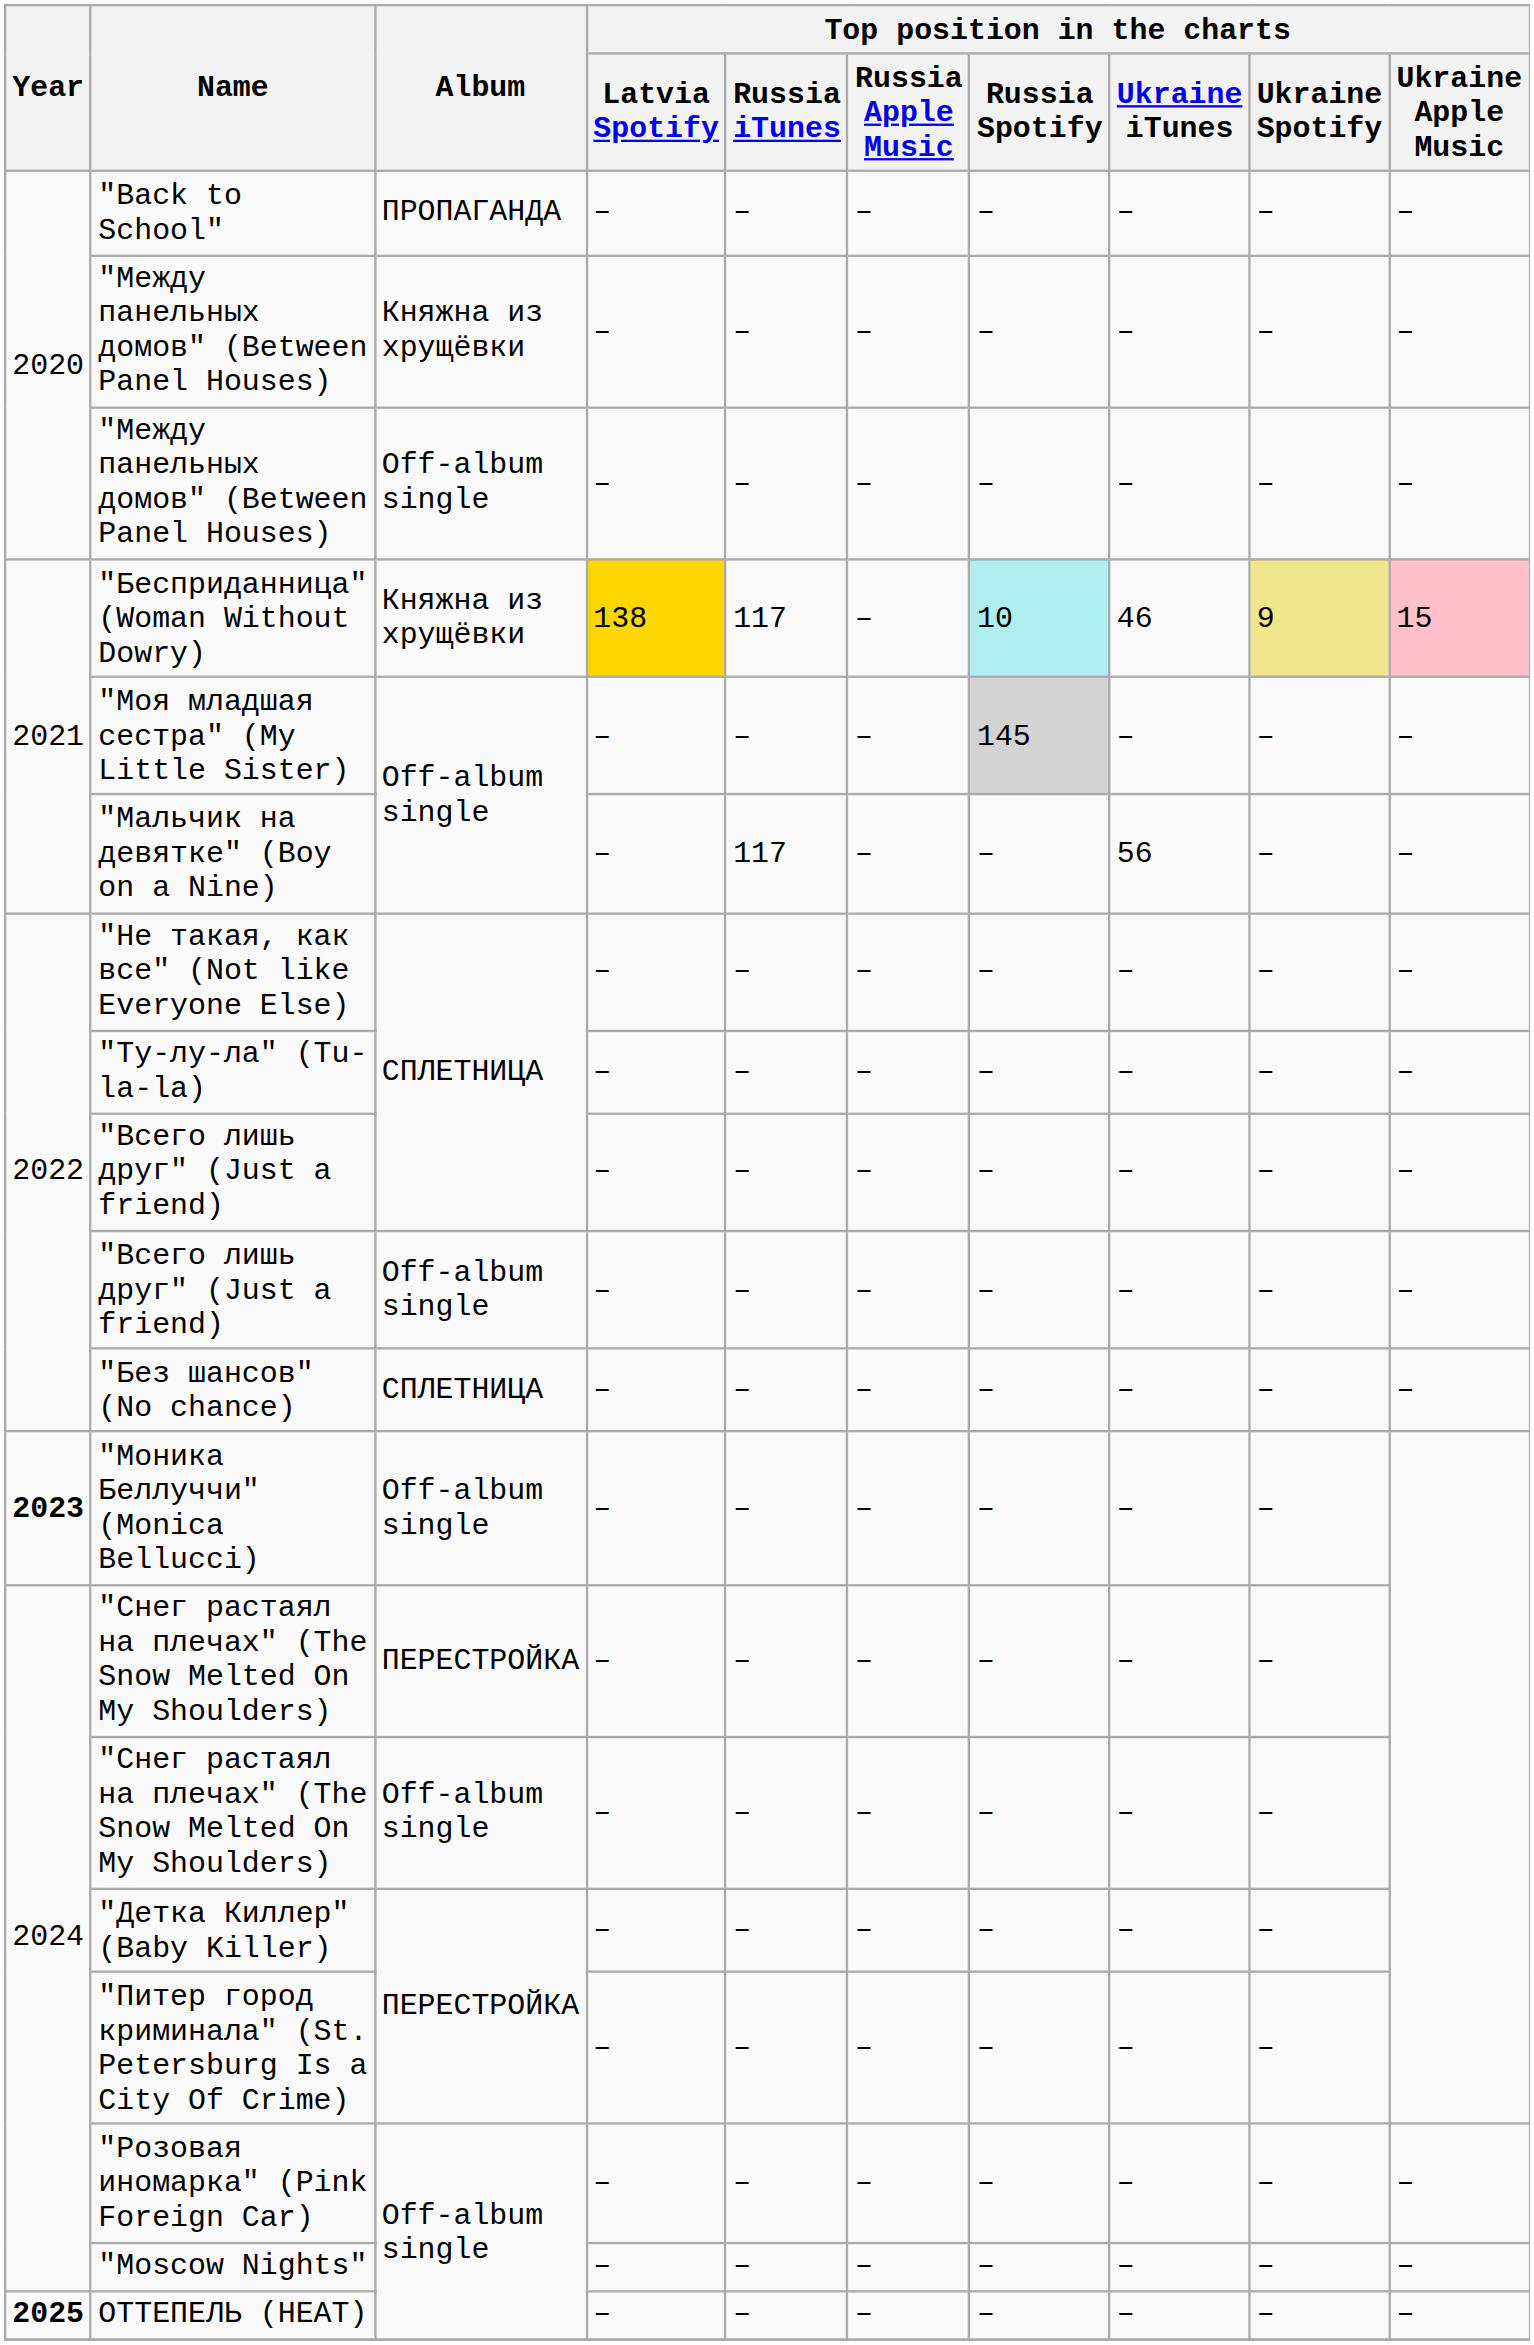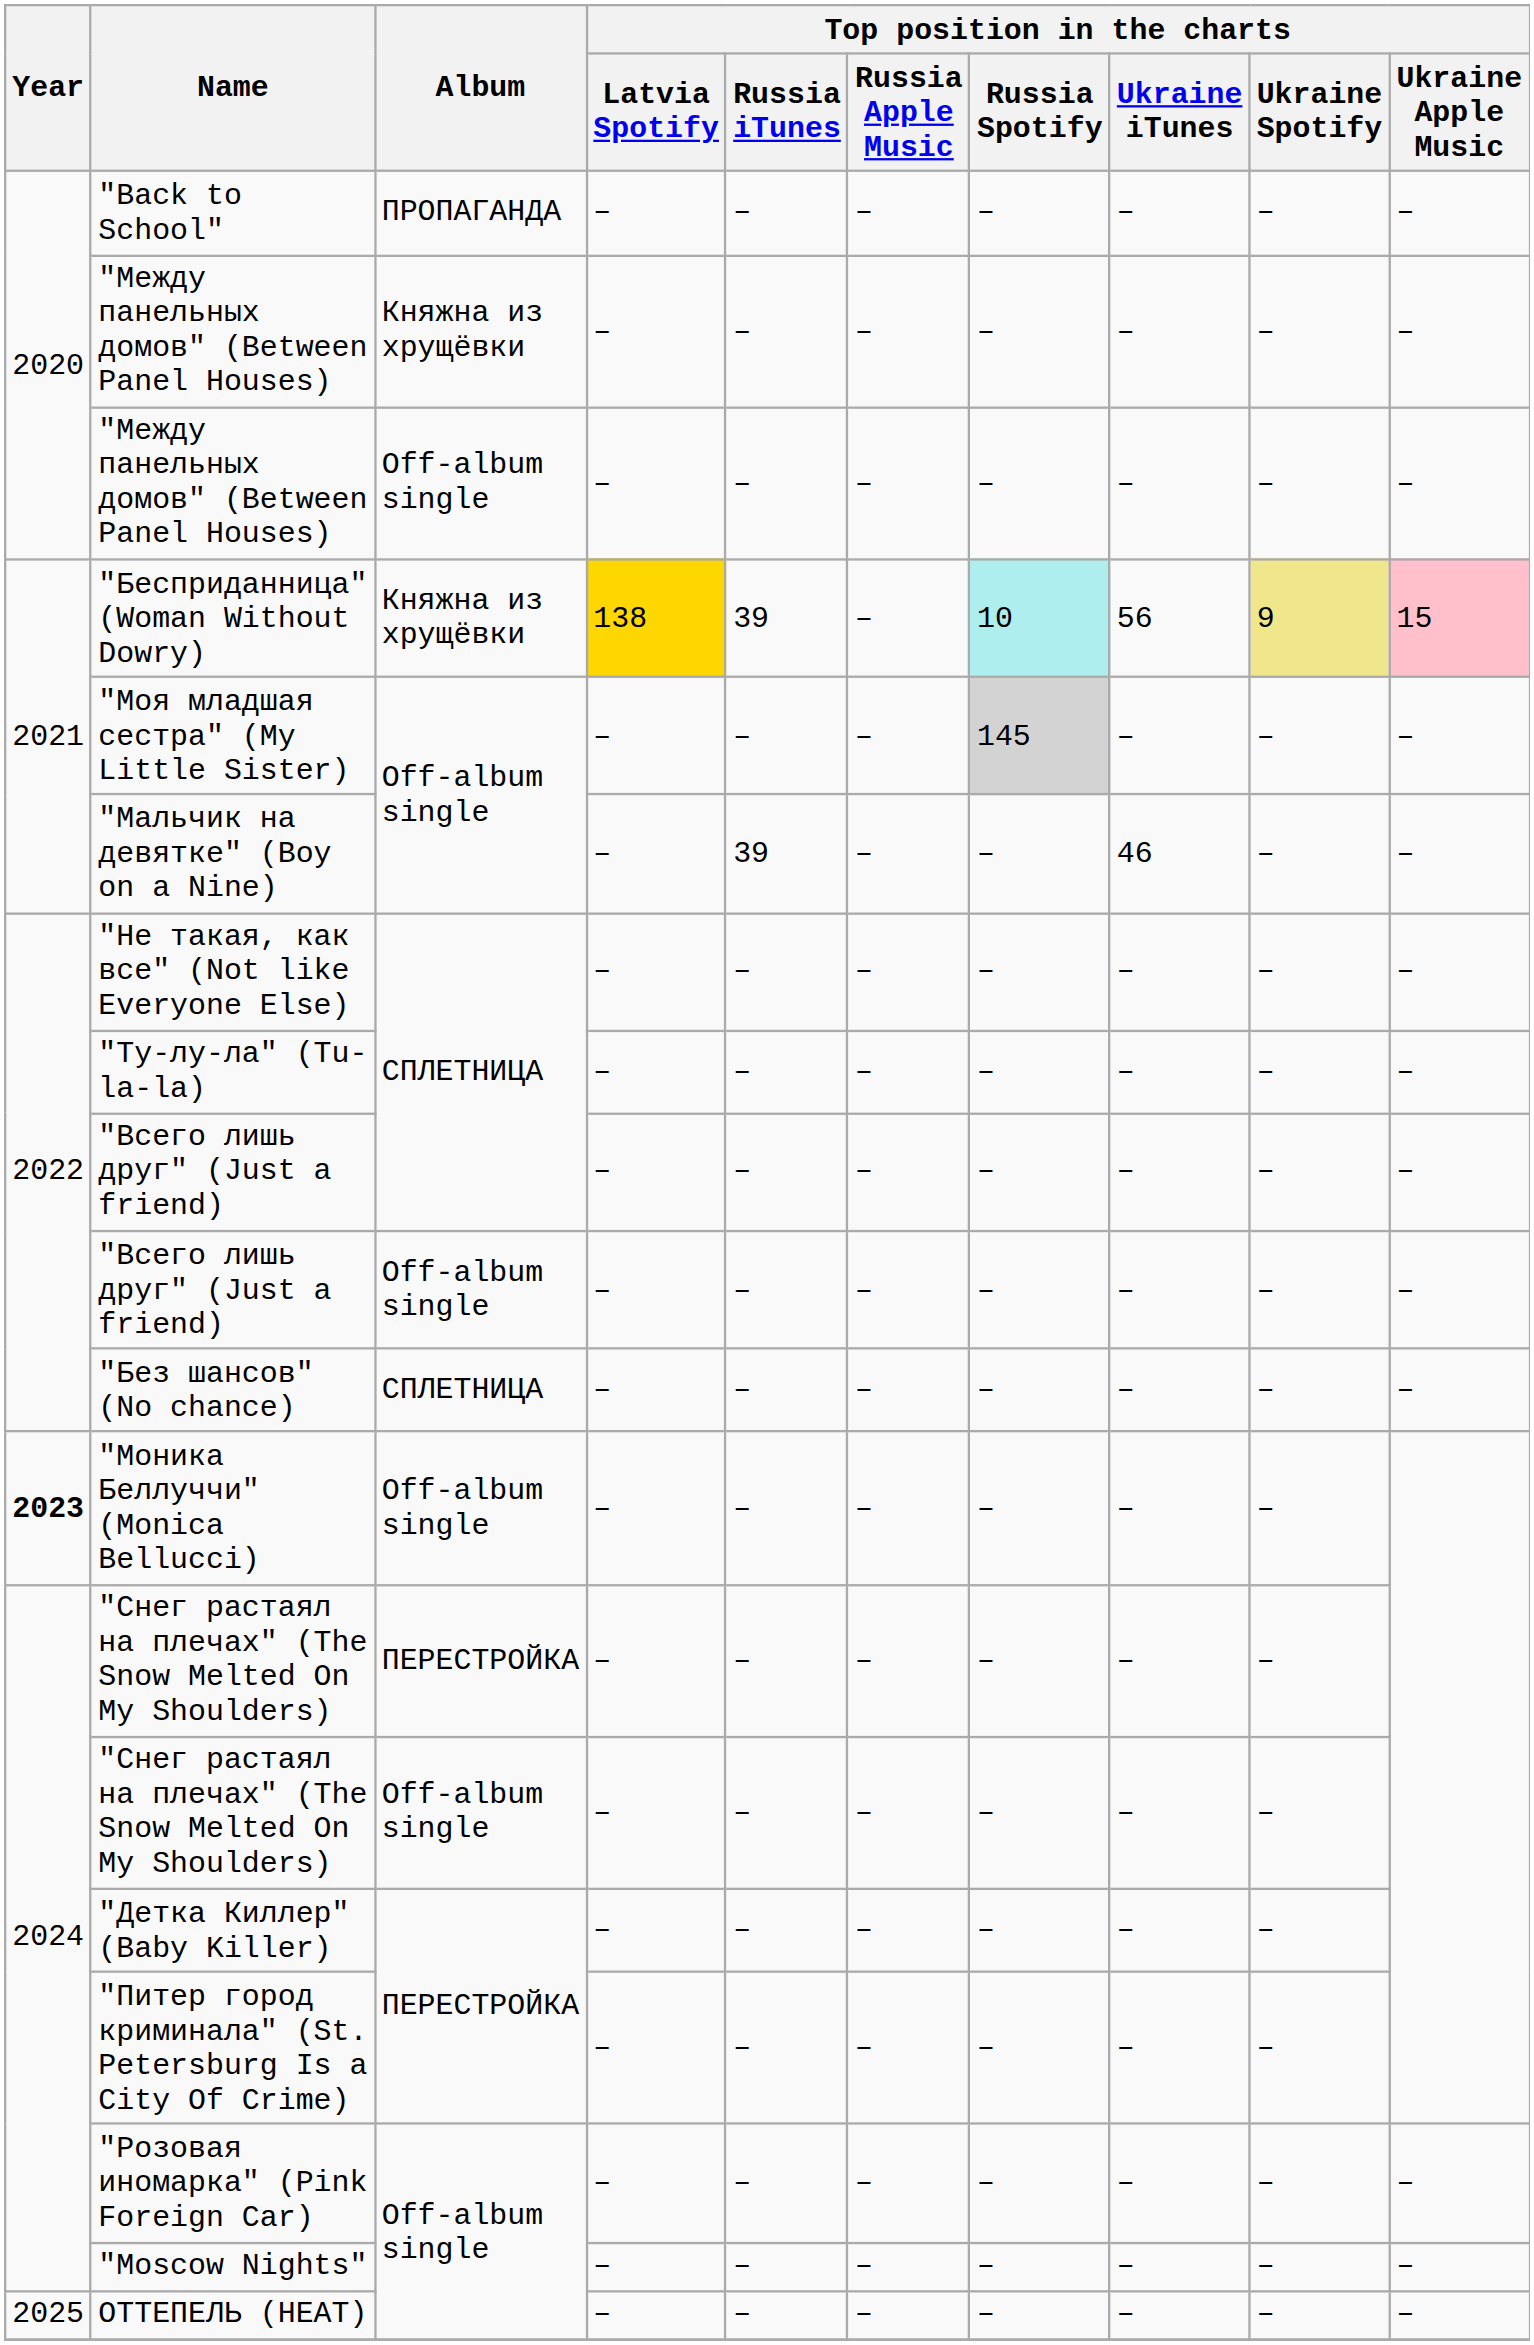"Бесприданница" (Woman Without Dowry) | Top position in the charts / Russia iTunes: 117 -> 39
"Бесприданница" (Woman Without Dowry) | Top position in the charts / Ukraine iTunes: 46 -> 56
"Мальчик на девятке" (Boy on a Nine) | Top position in the charts / Russia iTunes: 117 -> 39
"Мальчик на девятке" (Boy on a Nine) | Top position in the charts / Ukraine iTunes: 56 -> 46
ОТТЕПЕЛЬ (HEAT) | Year: bold -> normal
